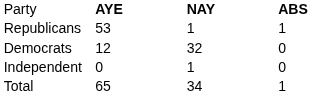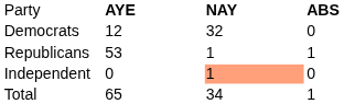rows swapped: Republicans <-> Democrats
Independent | column 3: no background -> lightsalmon background
